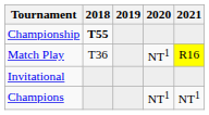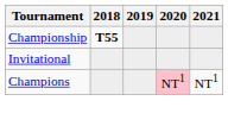- row: Match Play | T36 | NT1 | R16
Champions | 2020: no background -> pink background
